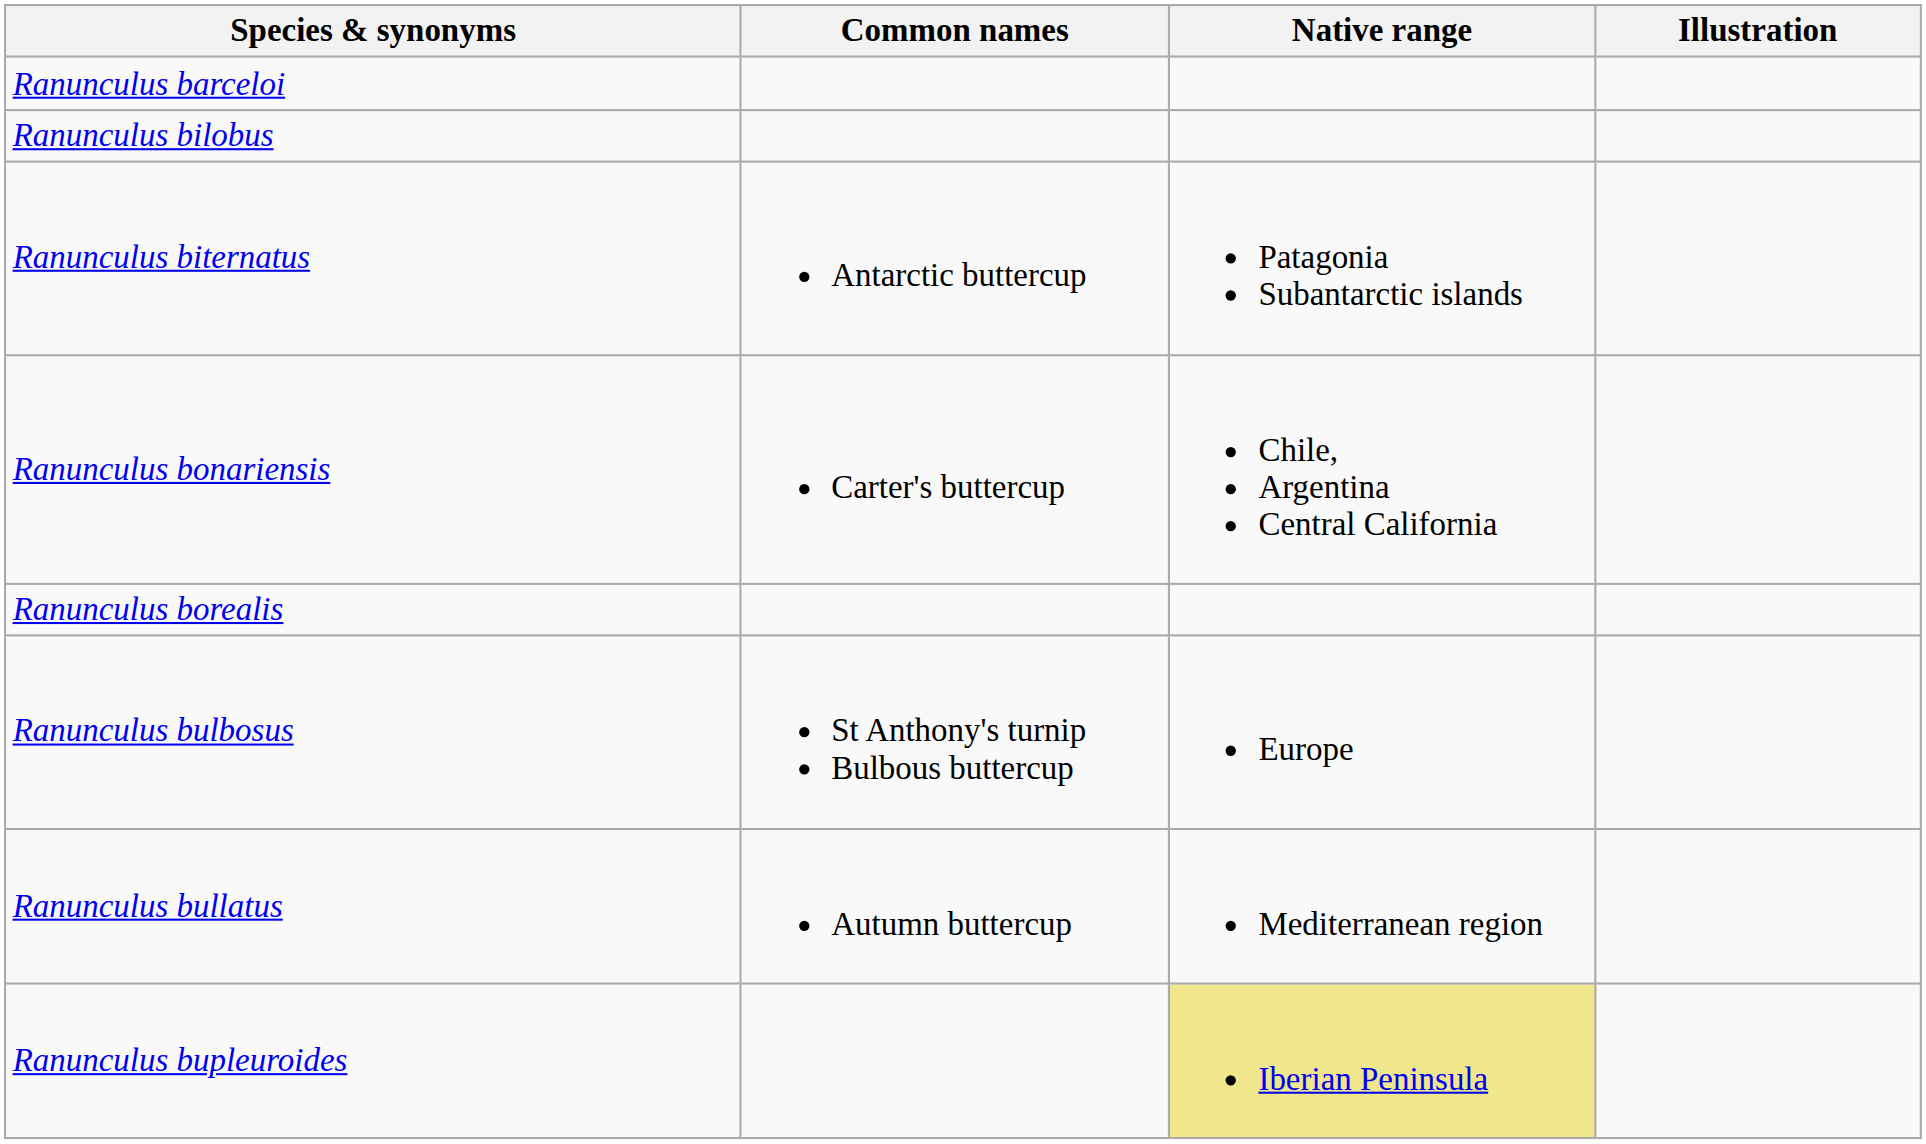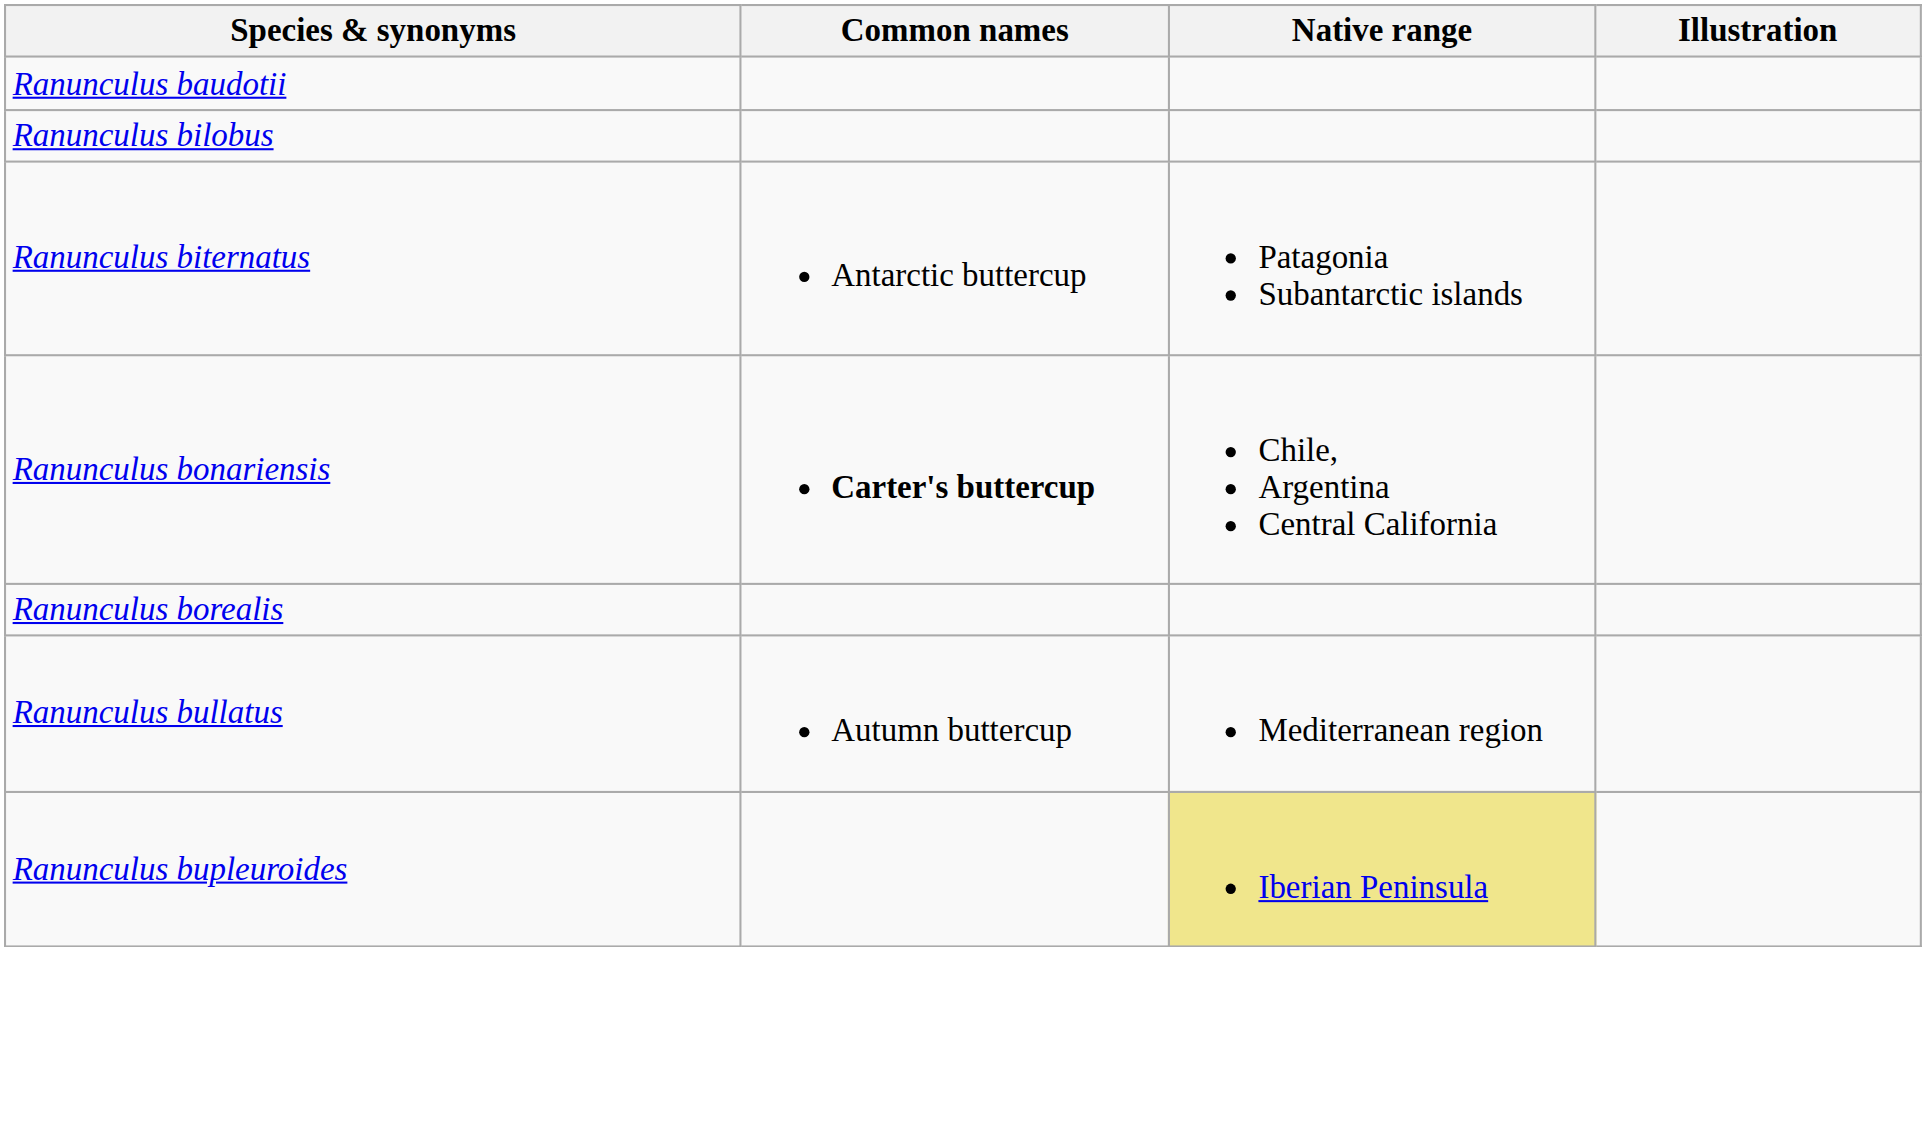- row: Ranunculus barceloi
+ row: Ranunculus baudotii
Ranunculus bonariensis | Common names: normal -> bold
- row: Ranunculus bulbosus | St Anthony's turnip Bulbous buttercup | Europe
